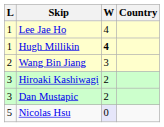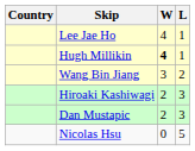columns swapped: Country <-> L
Nicolas Hsu | W: lavender background -> no background
